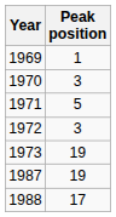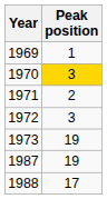1970 | Peak position: no background -> gold background
1971 | Peak position: 5 -> 2
